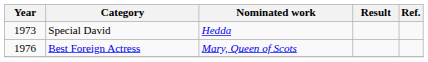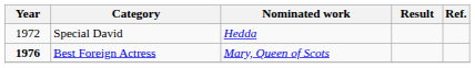Special David | Year: 1973 -> 1972
Best Foreign Actress | Year: normal -> bold
